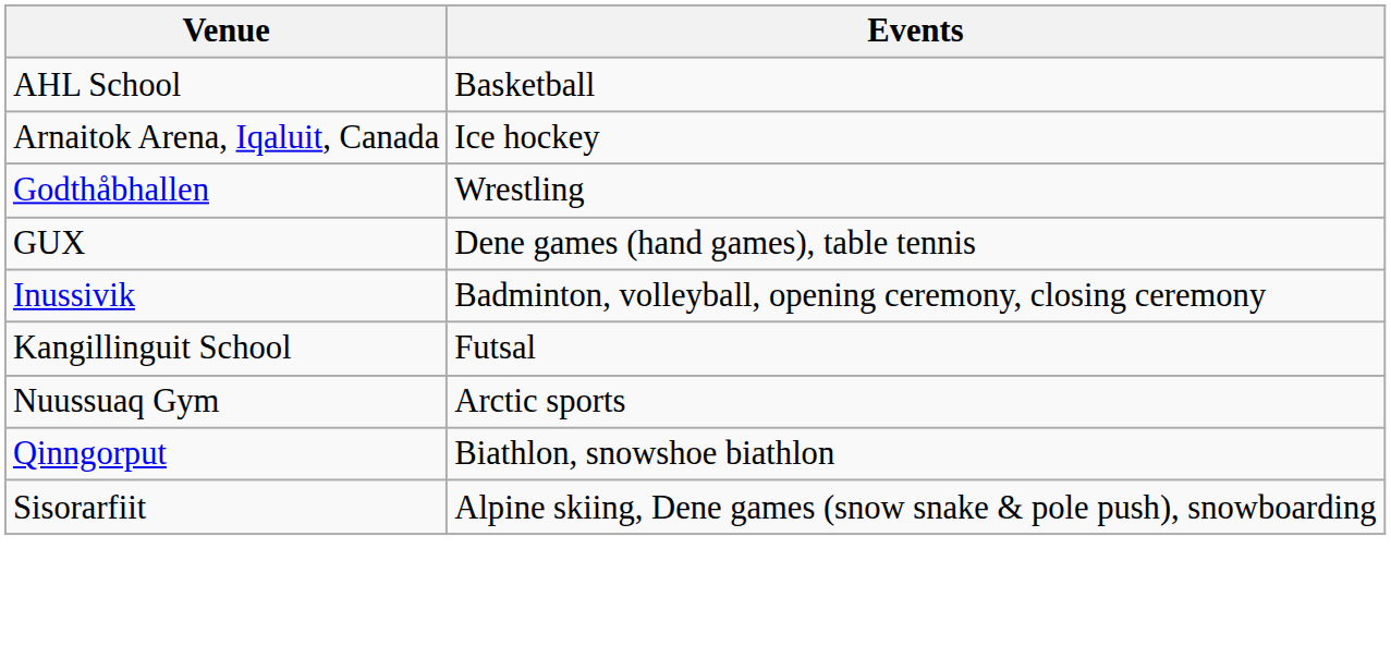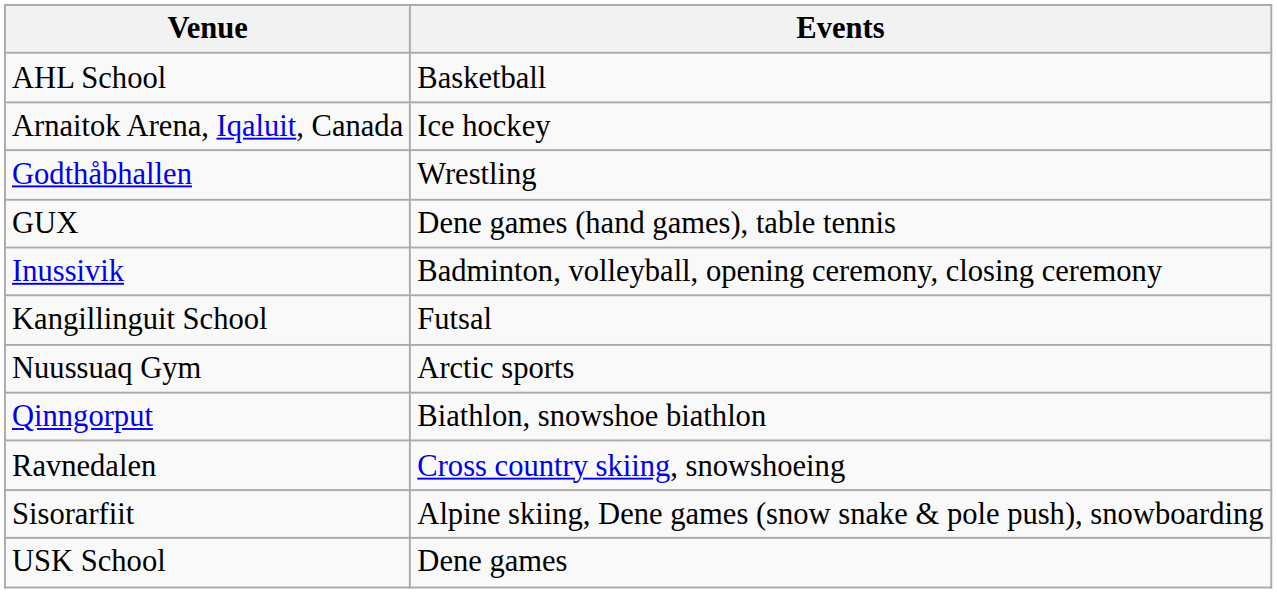+ row: Ravnedalen | Cross country skiing, snowshoeing
+ row: USK School | Dene games
